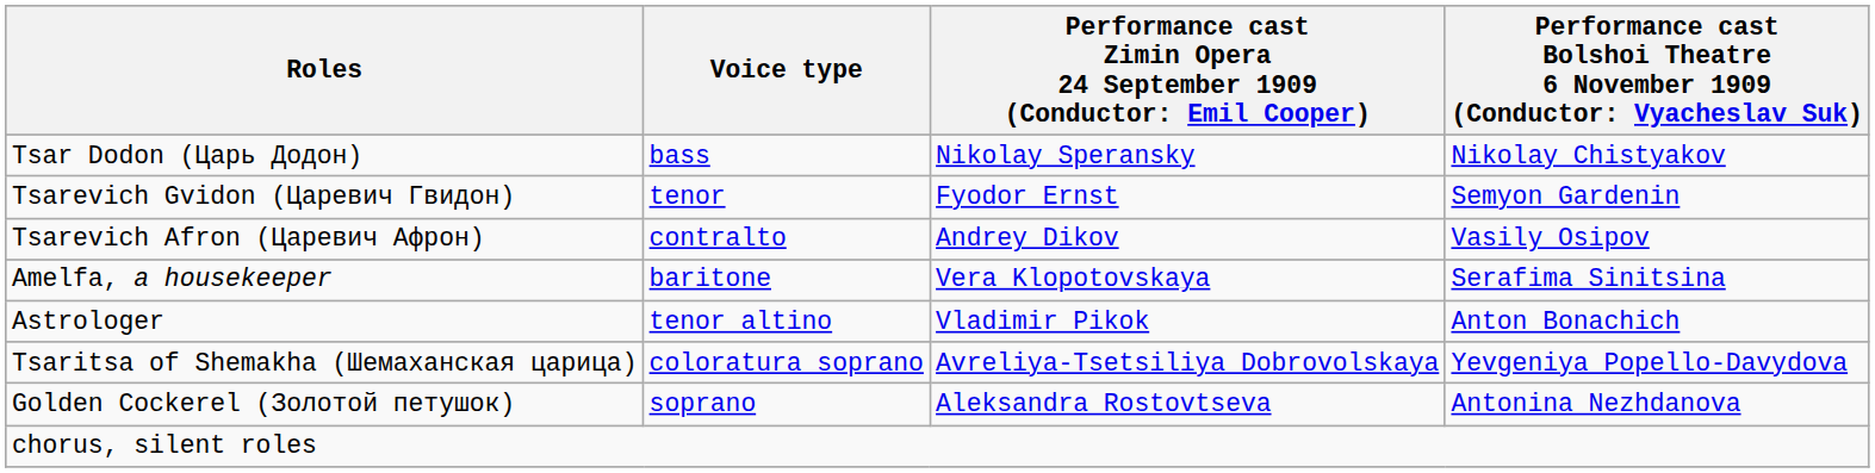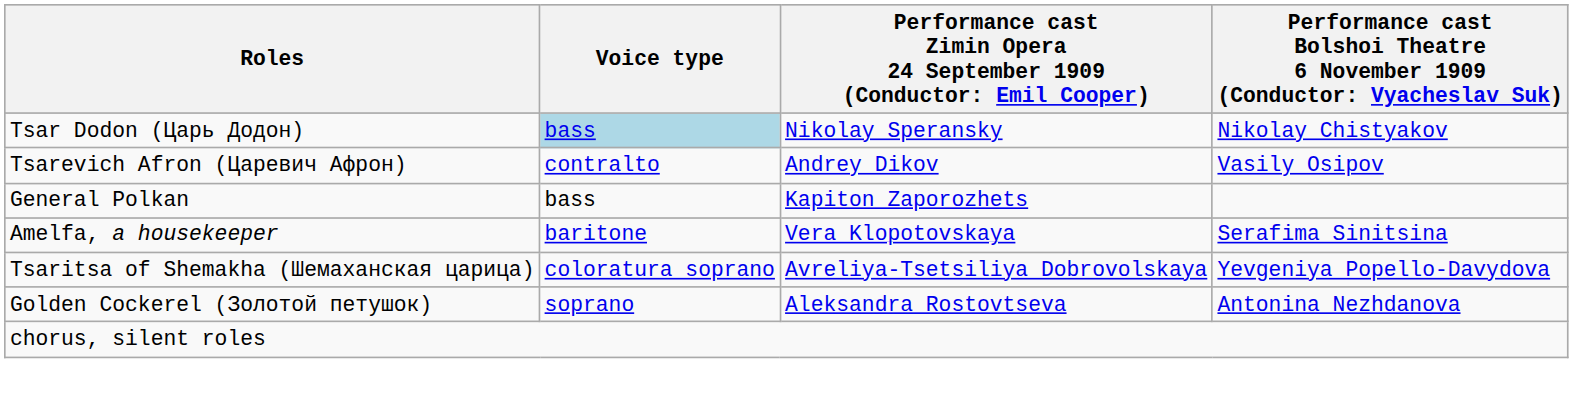Tsar Dodon (Царь Додон) | Voice type: no background -> lightblue background
- row: Tsarevich Gvidon (Царевич Гвидон) | tenor | Fyodor Ernst | Semyon Gardenin
+ row: General Polkan | bass | Kapiton Zaporozhets
- row: Astrologer | tenor altino | Vladimir Pikok | Anton Bonachich
